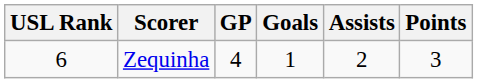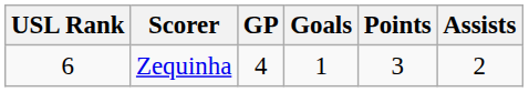columns swapped: Assists <-> Points
